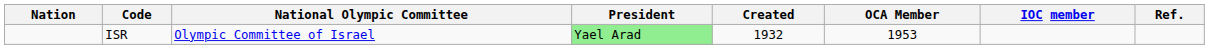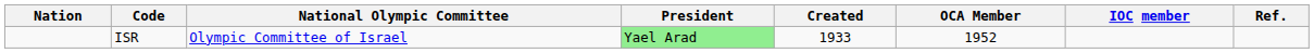ISR | Created: 1932 -> 1933
ISR | OCA Member: 1953 -> 1952
